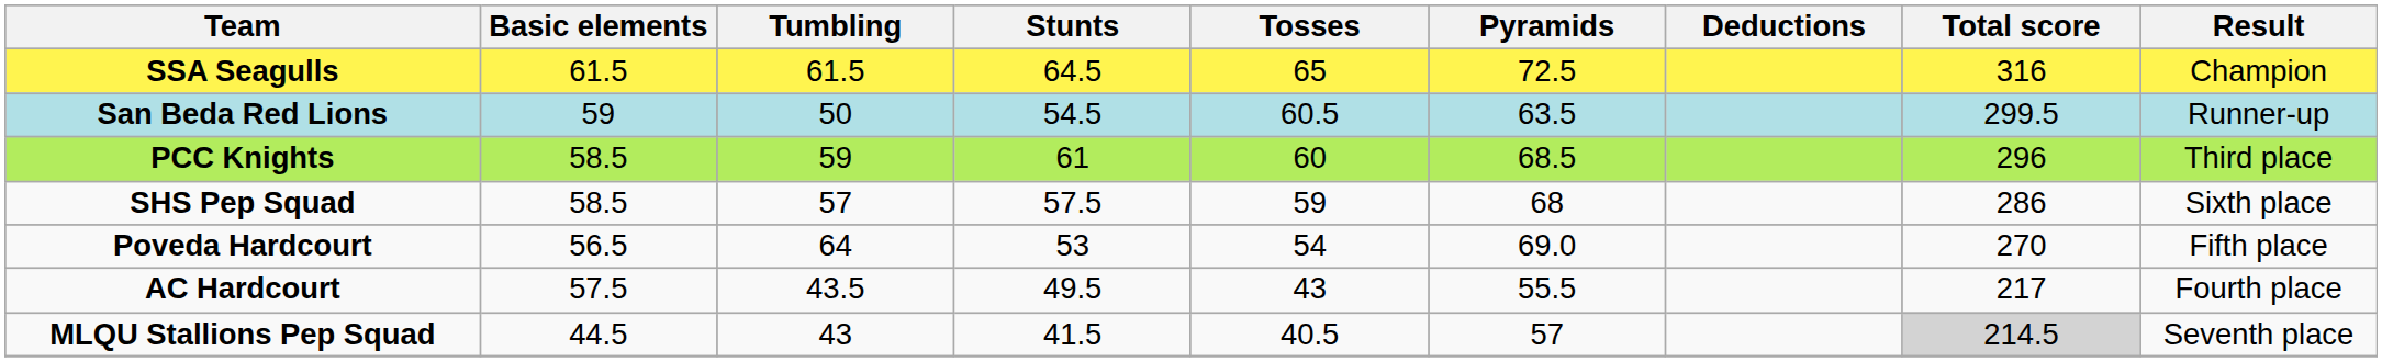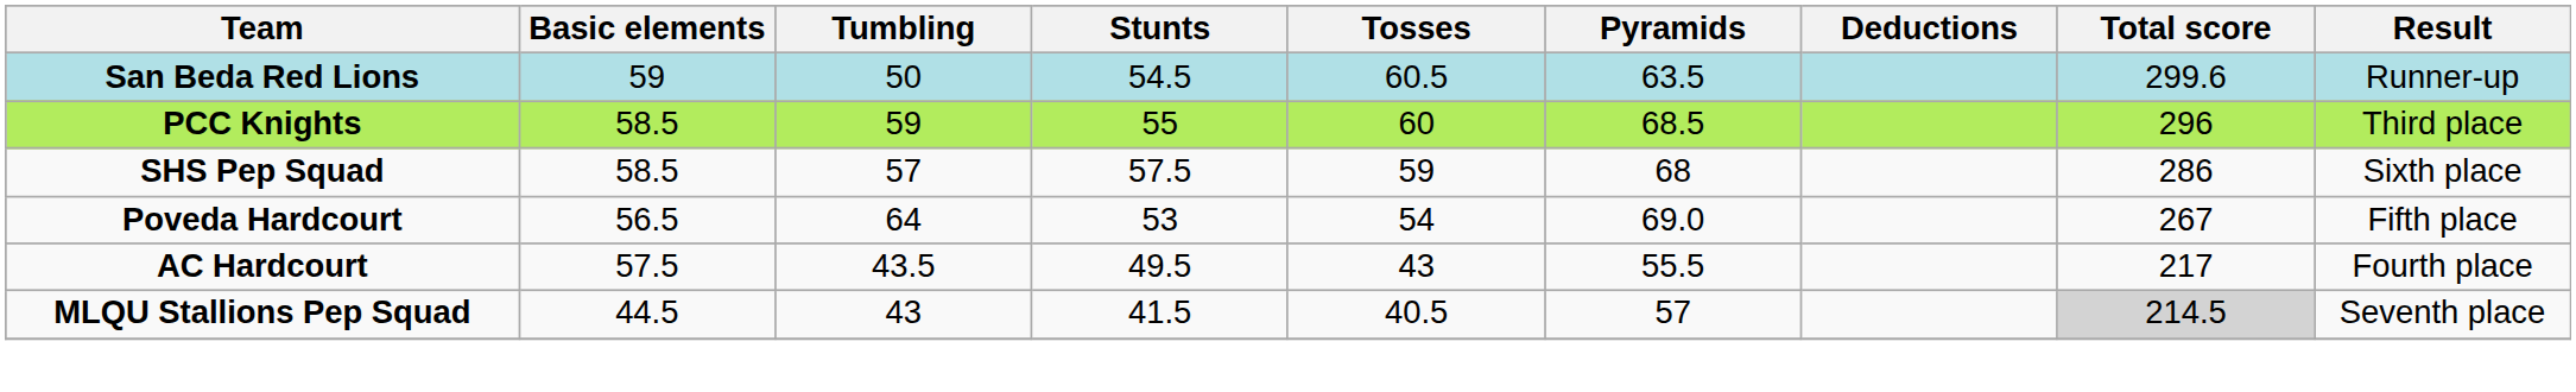- row: SSA Seagulls | 61.5 | 61.5 | 64.5 | 65 | 72.5 | 316 | Champion
San Beda Red Lions | Total score: 299.5 -> 299.6
PCC Knights | Stunts: 61 -> 55
Poveda Hardcourt | Total score: 270 -> 267
